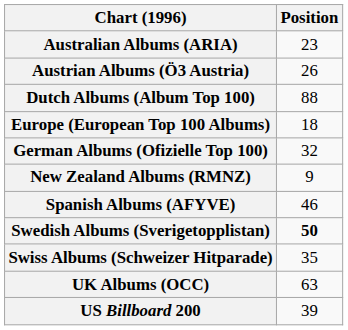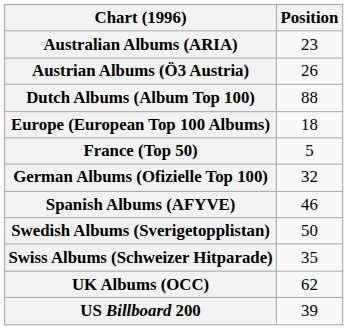+ row: France (Top 50) | 5
- row: New Zealand Albums (RMNZ) | 9
Swedish Albums (Sverigetopplistan) | Position: bold -> normal
UK Albums (OCC) | Position: 63 -> 62
